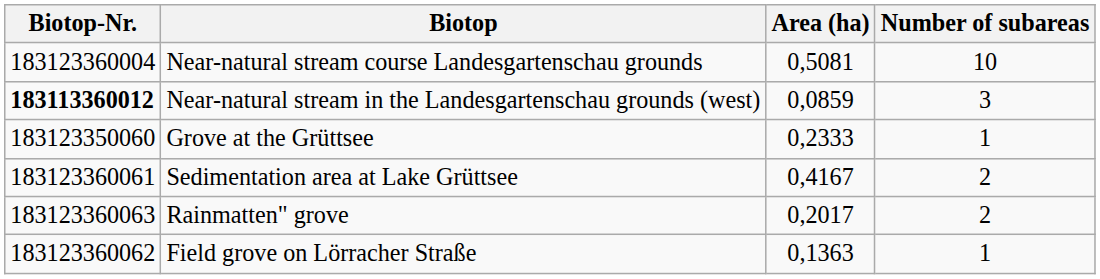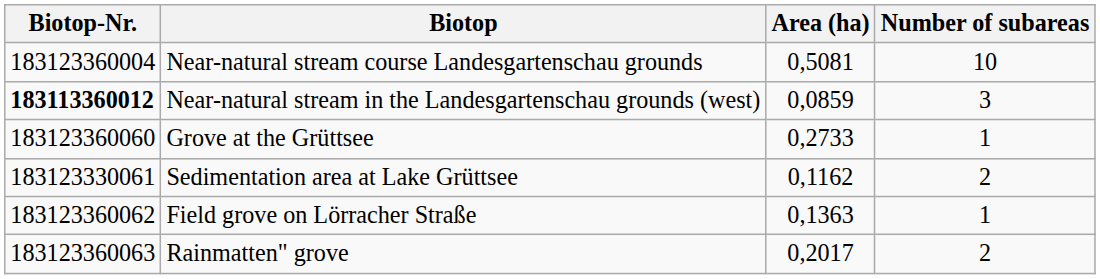Grove at the Grüttsee | Biotop-Nr.: 183123350060 -> 183123360060
Grove at the Grüttsee | Area (ha): 0,2333 -> 0,2733
Sedimentation area at Lake Grüttsee | Biotop-Nr.: 183123360061 -> 183123330061
Sedimentation area at Lake Grüttsee | Area (ha): 0,4167 -> 0,1162
rows swapped: Field grove on Lörracher Straße <-> Rainmatten" grove
